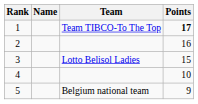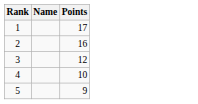- column: Team | Team TIBCO-To The Top | Lotto Belisol Ladies | Belgium national team
1 | Points: bold -> normal
3 | Points: 15 -> 12
